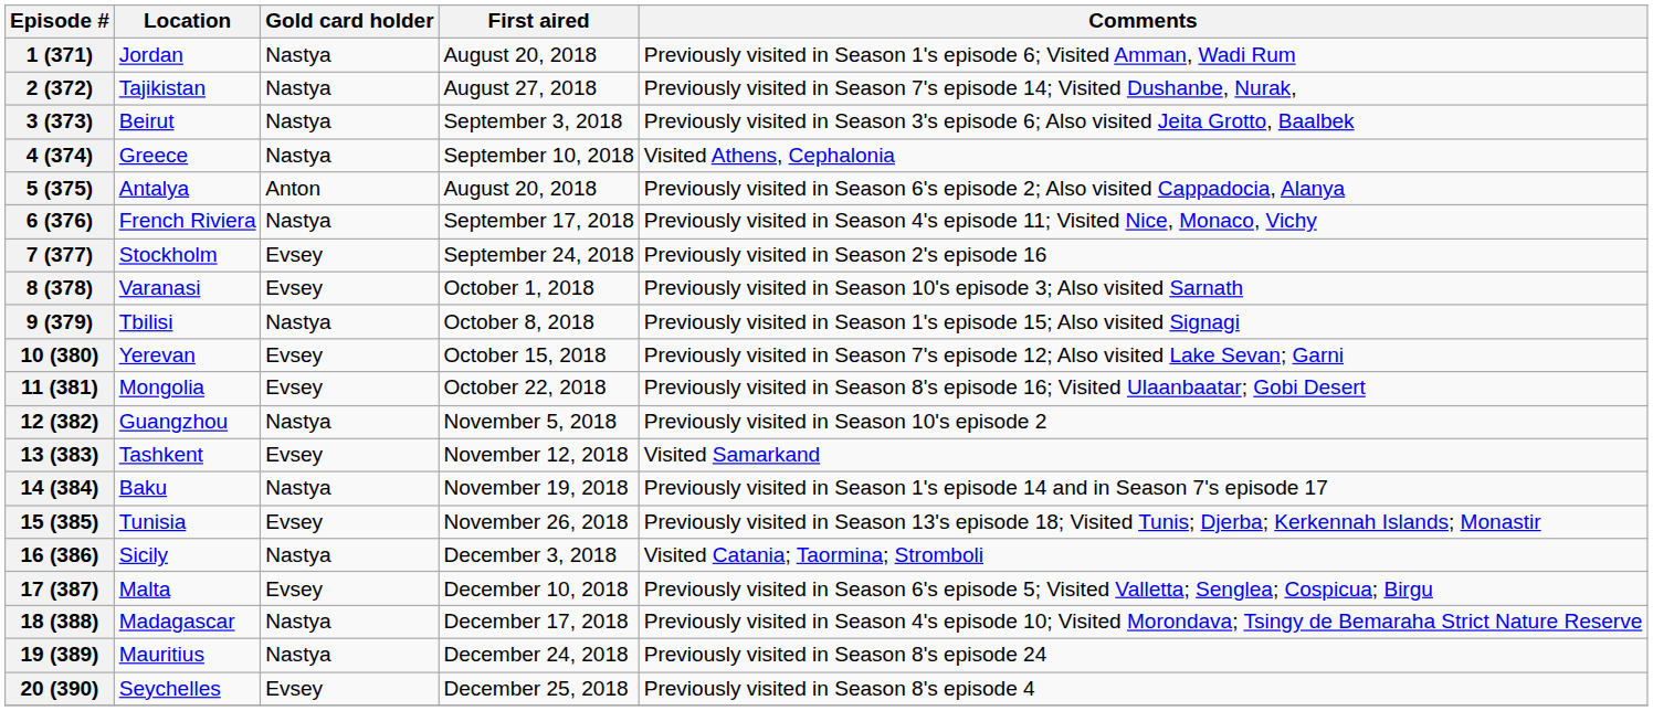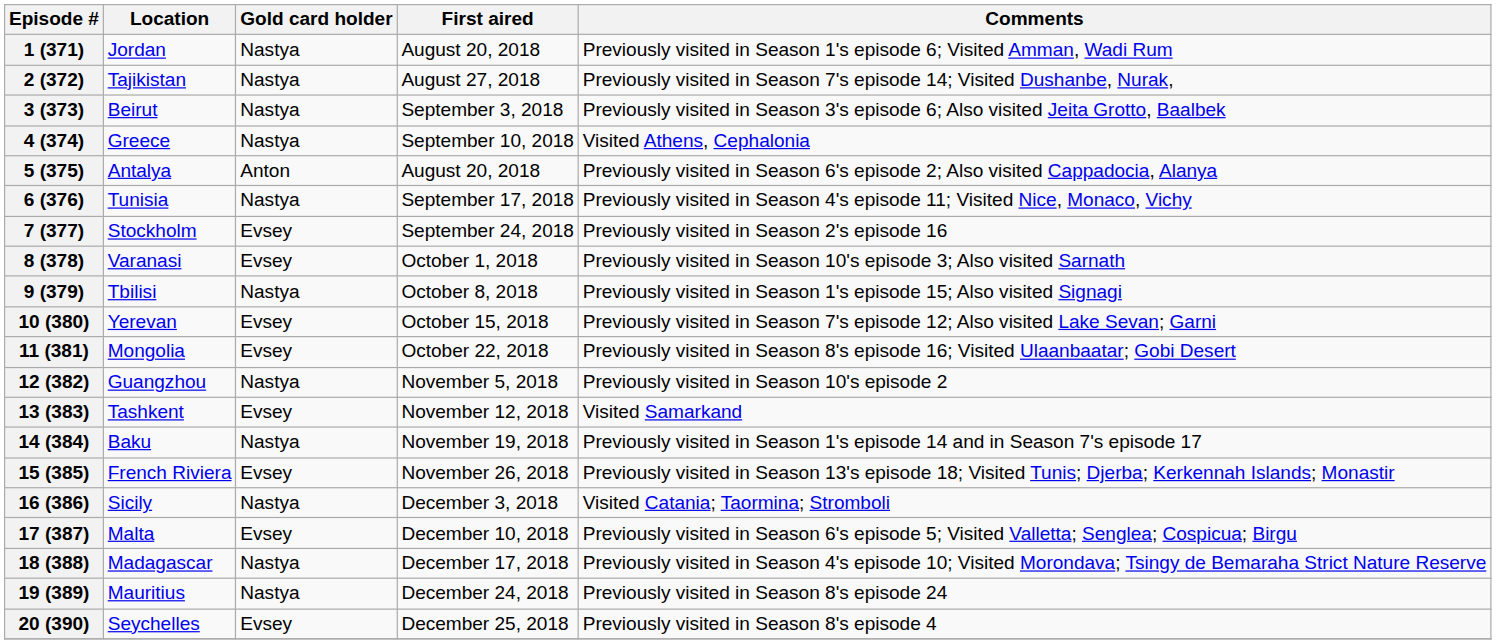6 (376) | Location: French Riviera -> Tunisia
15 (385) | Location: Tunisia -> French Riviera
